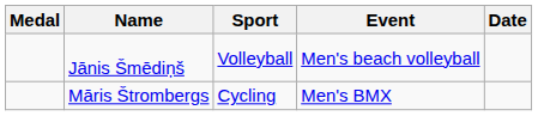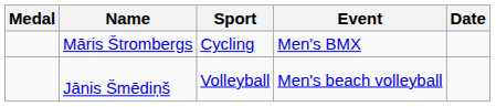rows swapped: Māris Štrombergs <-> Jānis Šmēdiņš
